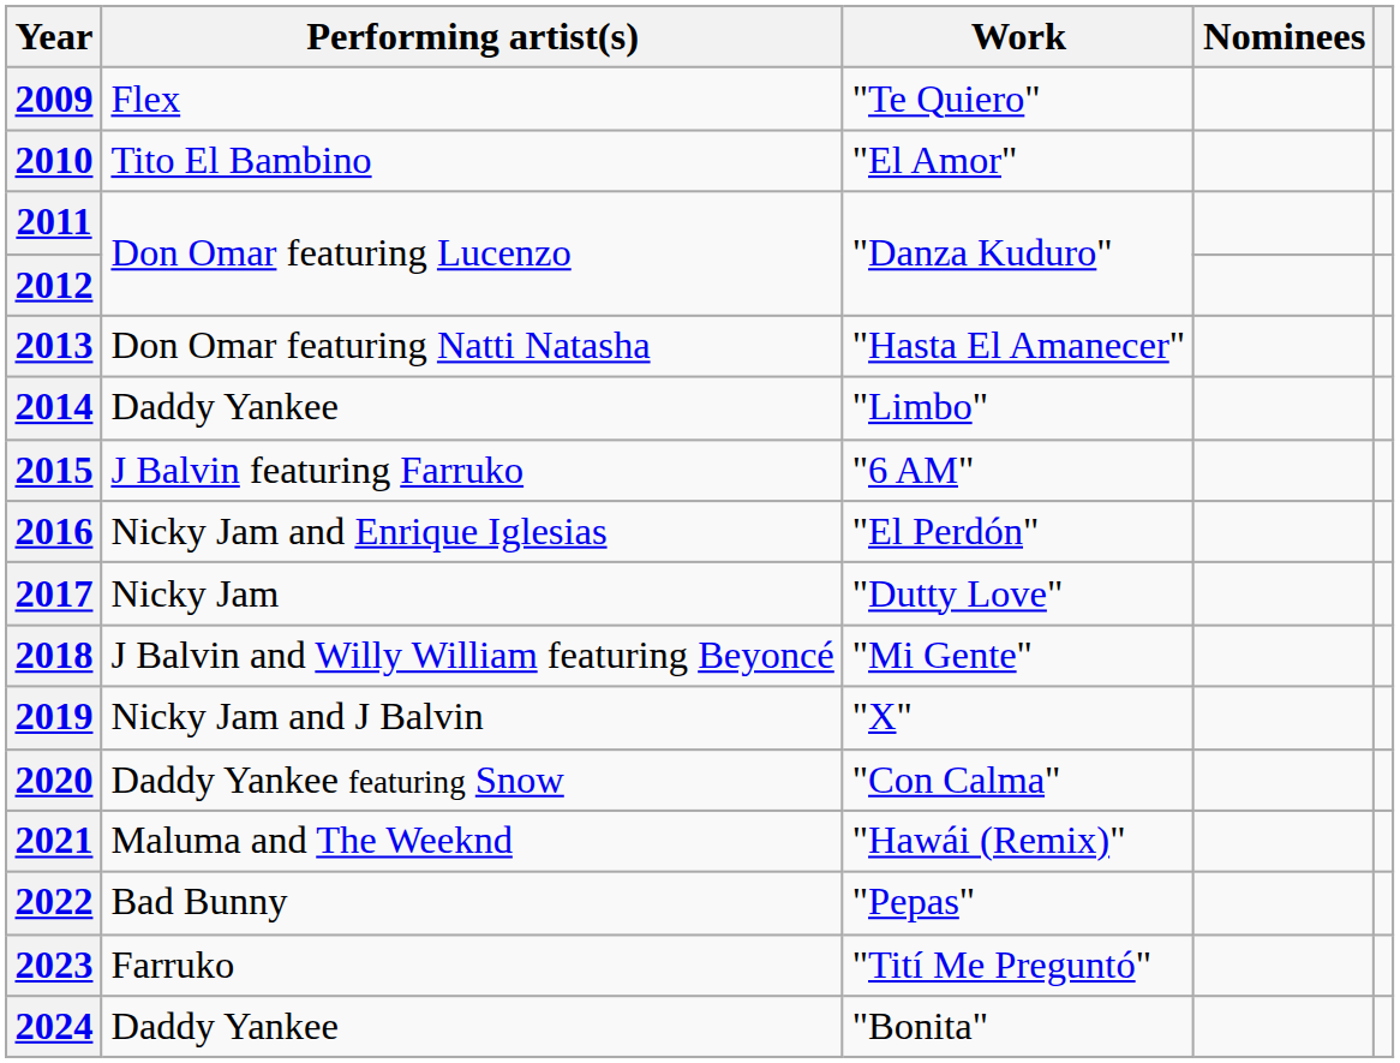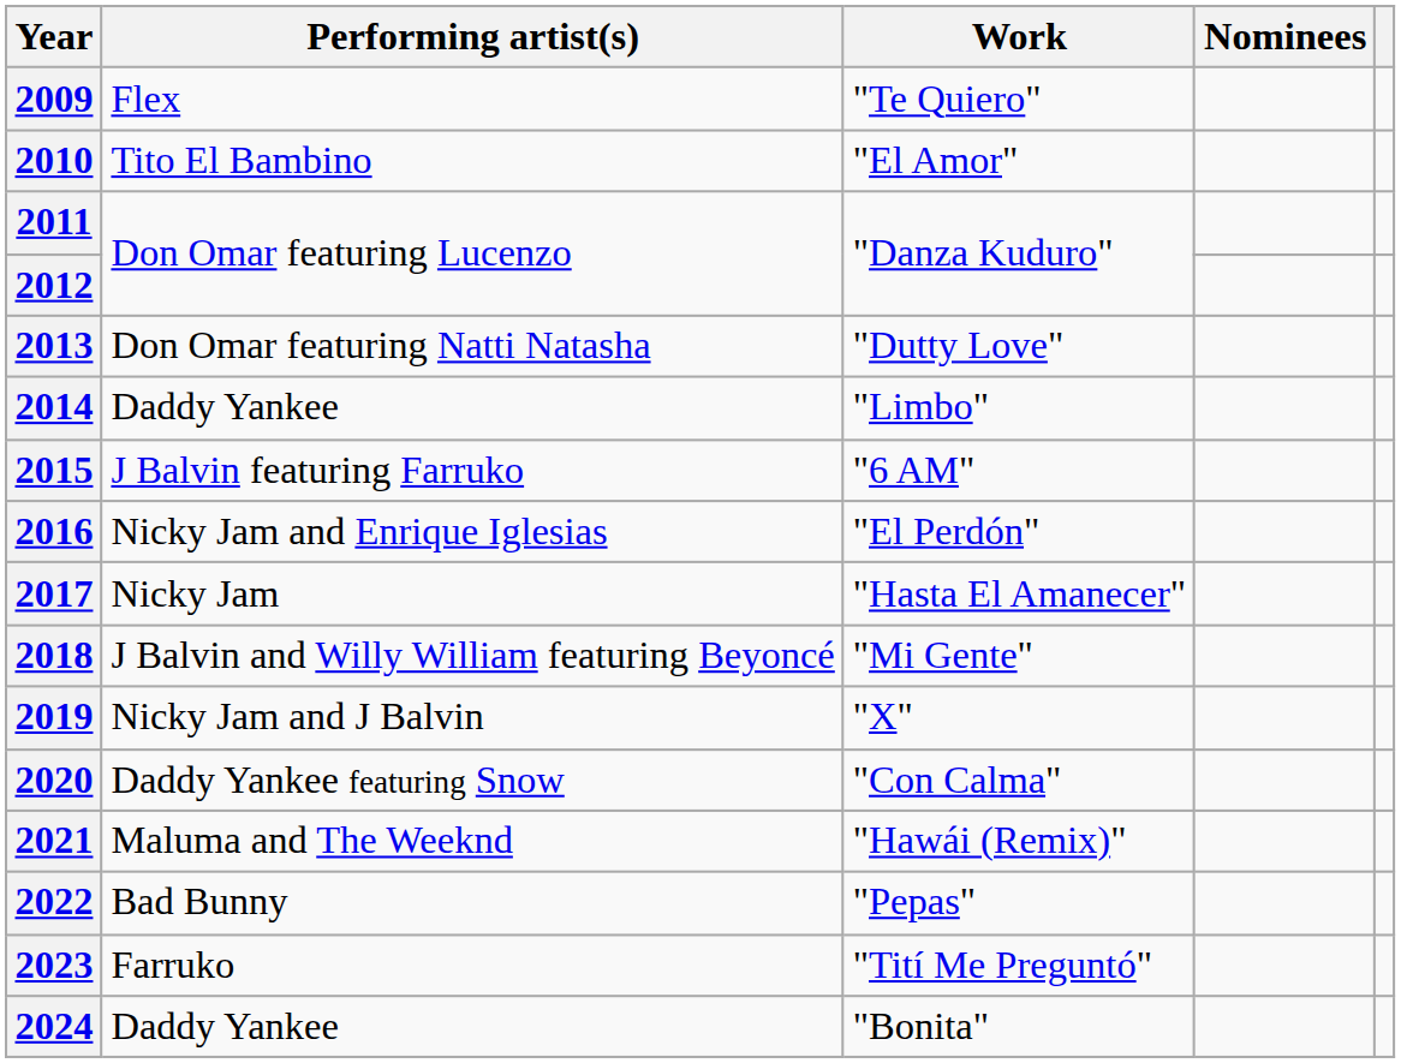2013 | Work: "Hasta El Amanecer" -> "Dutty Love"
2017 | Work: "Dutty Love" -> "Hasta El Amanecer"
